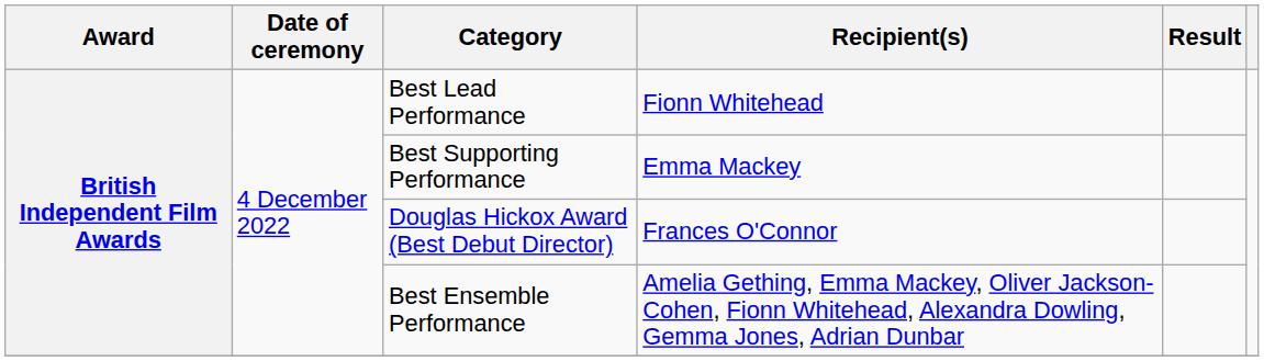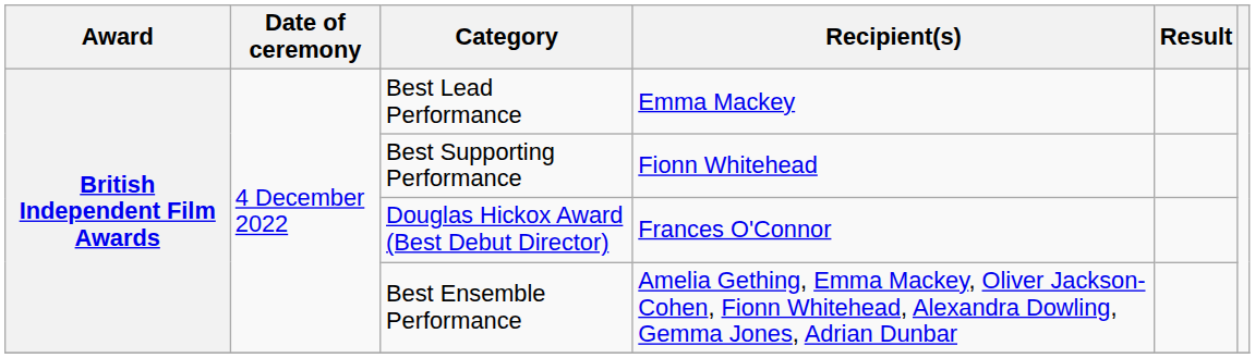Best Lead Performance | Recipient(s): Fionn Whitehead -> Emma Mackey
Best Supporting Performance | Recipient(s): Emma Mackey -> Fionn Whitehead
